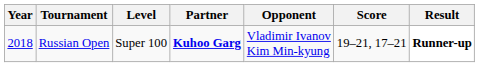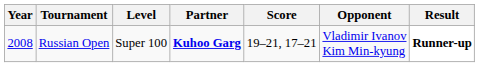columns swapped: Opponent <-> Score
Russian Open | Year: 2018 -> 2008
